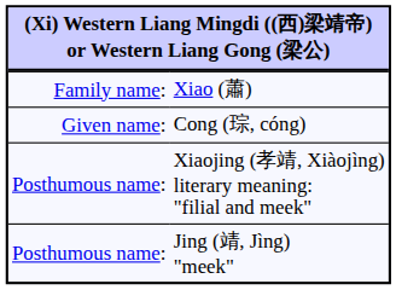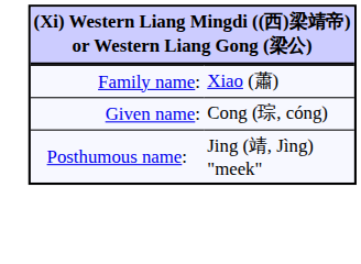- row: Posthumous name: | Xiaojing (孝靖, Xiàojìng) literary meaning: "filial and meek"
